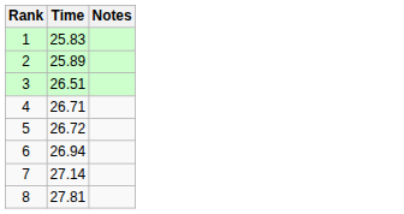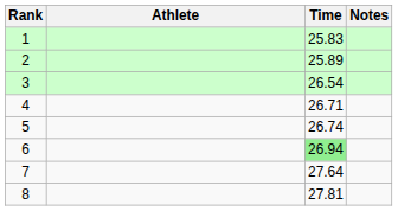+ column: Athlete
3 | Time: 26.51 -> 26.54
5 | Time: 26.72 -> 26.74
6 | Time: no background -> lightgreen background
7 | Time: 27.14 -> 27.64
